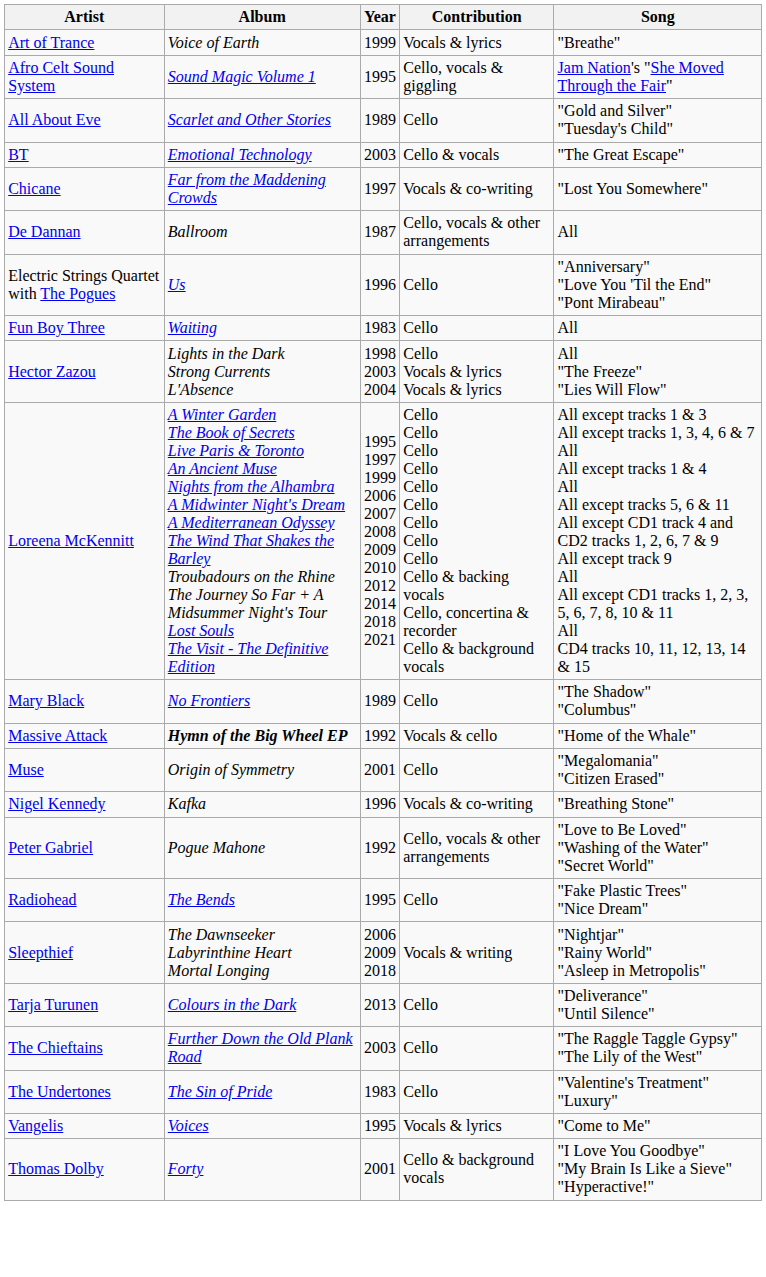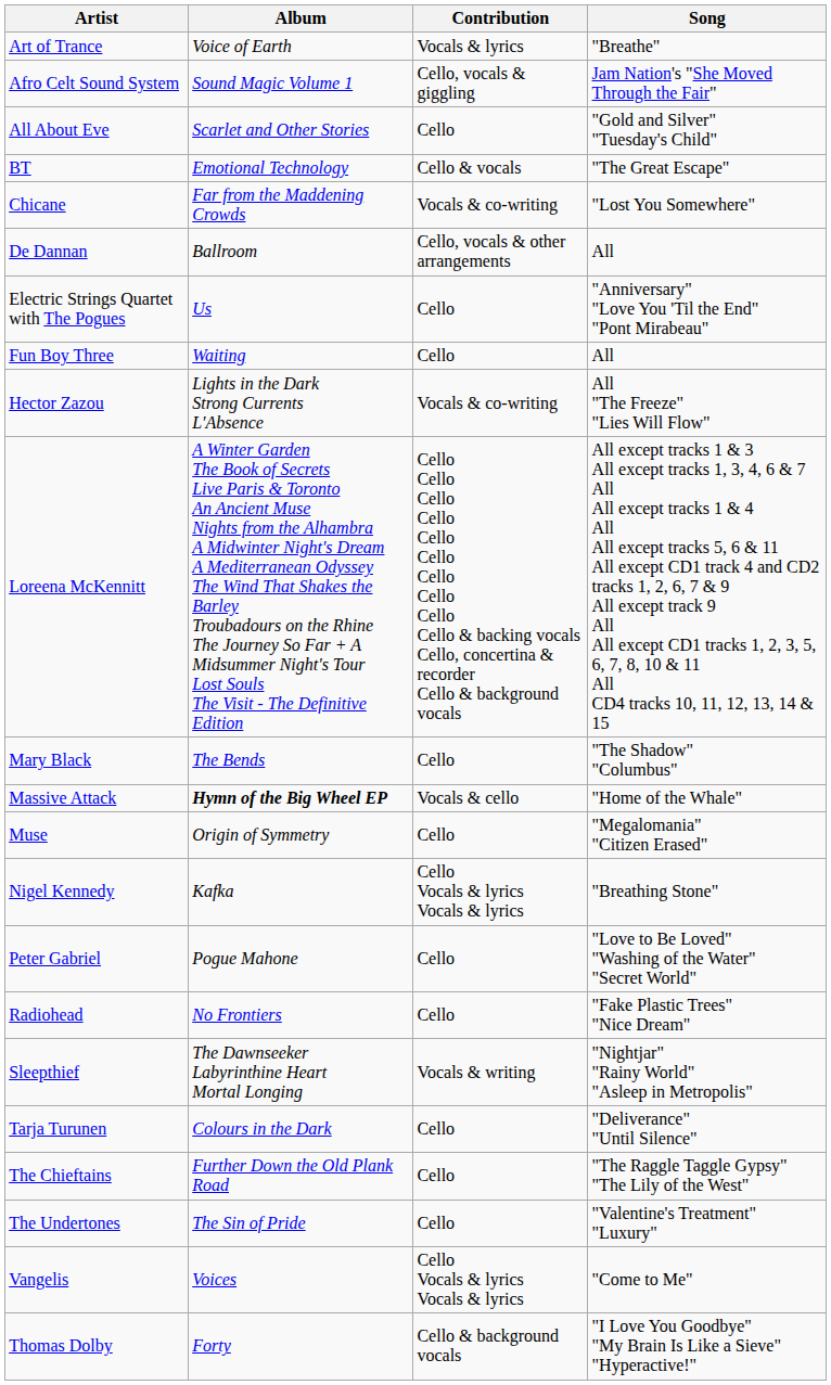- column: Year | 1999 | 1995 | 1989 | 2003 | 1997 | 1987 | 1996 | 1983 | 1998 2003 2004 | 1995 1997 1999 2006 2007 2008 2009 2010 2012 2014 2018 2021 | 1989 | 1992 | 2001 | 1996 | 1992 | 1995 | 2006 2009 2018 | 2013 | 2003 | 1983 | 1995 | 2001
Hector Zazou | Contribution: Cello Vocals & lyrics Vocals & lyrics -> Vocals & co-writing
Mary Black | Album: No Frontiers -> The Bends
Nigel Kennedy | Contribution: Vocals & co-writing -> Cello Vocals & lyrics Vocals & lyrics
Peter Gabriel | Contribution: Cello, vocals & other arrangements -> Cello
Radiohead | Album: The Bends -> No Frontiers
Vangelis | Contribution: Vocals & lyrics -> Cello Vocals & lyrics Vocals & lyrics
